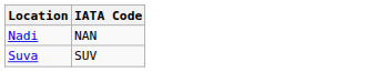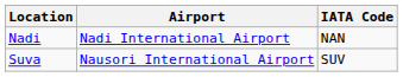+ column: Airport | Nadi International Airport | Nausori International Airport
